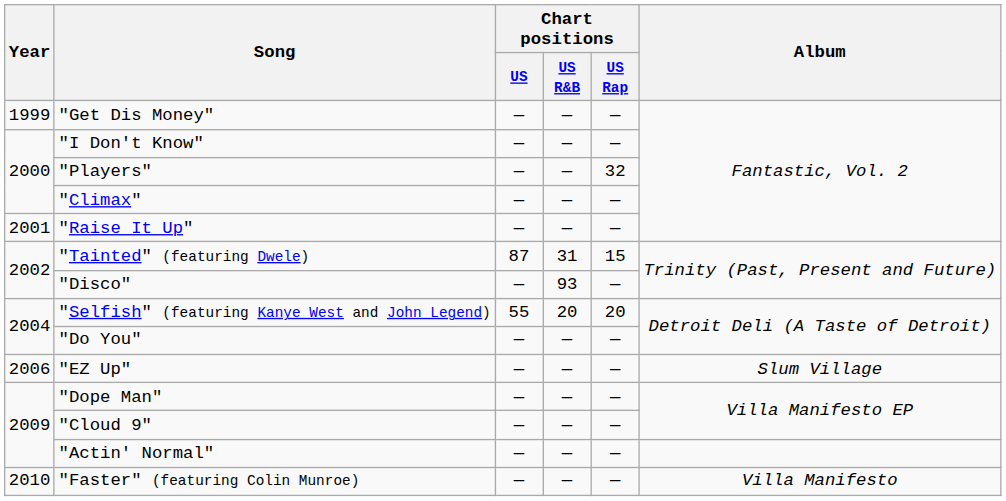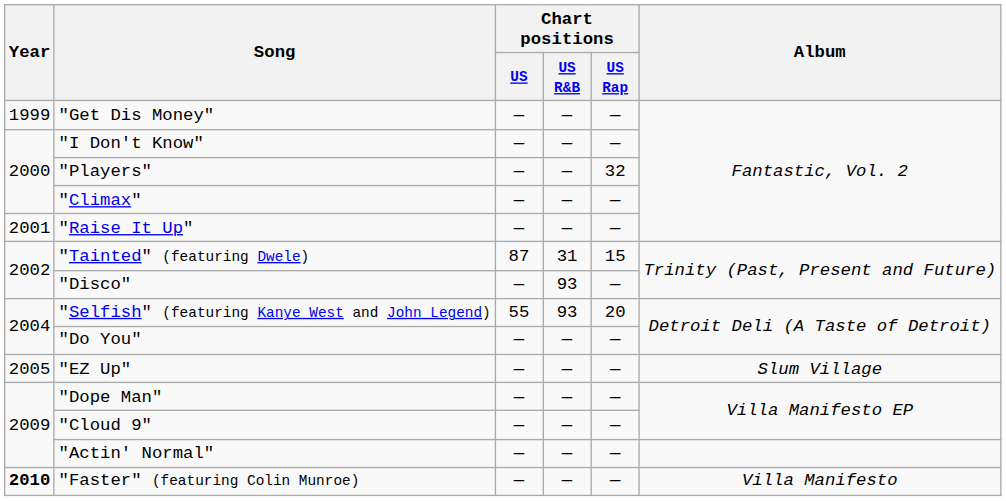"Selfish" (featuring Kanye West and John Legend) | Chart positions / US R&B: 20 -> 93
"EZ Up" | Year: 2006 -> 2005
"Faster" (featuring Colin Munroe) | Year: normal -> bold
